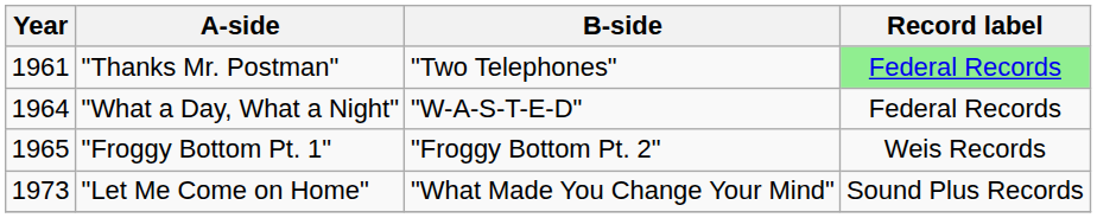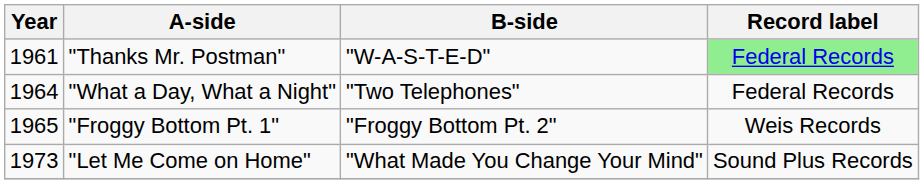"Thanks Mr. Postman" | B-side: "Two Telephones" -> "W-A-S-T-E-D"
"What a Day, What a Night" | B-side: "W-A-S-T-E-D" -> "Two Telephones"
